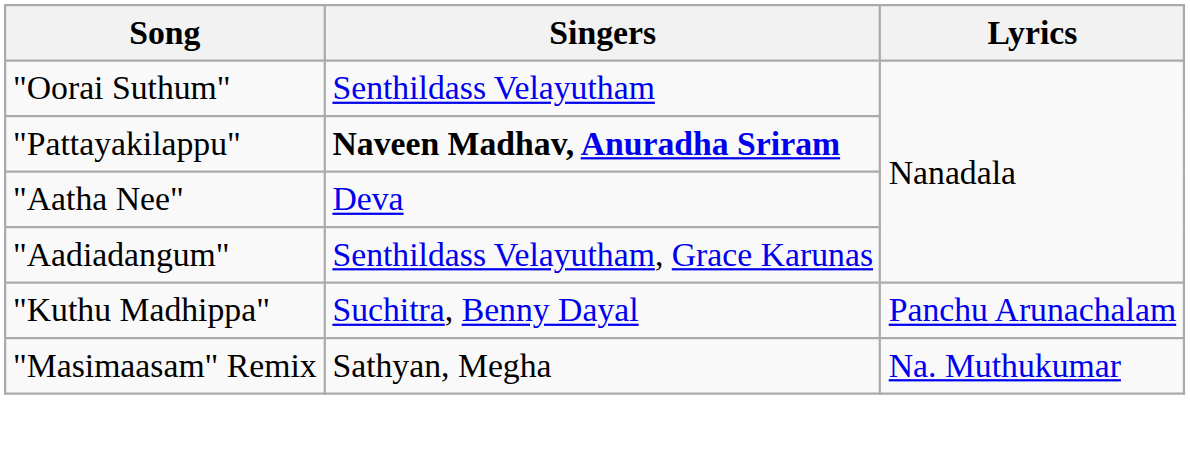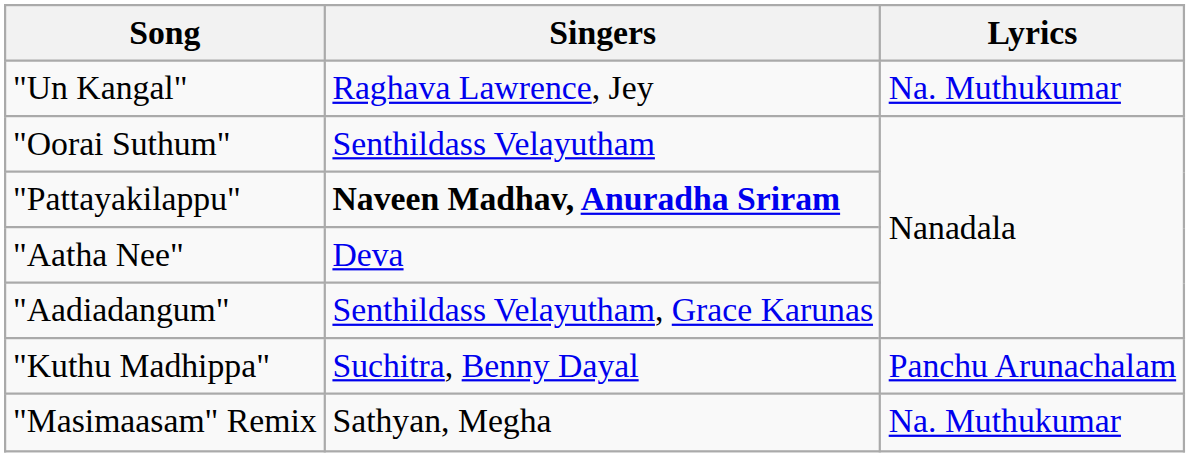+ row: "Un Kangal" | Raghava Lawrence, Jey | Na. Muthukumar
